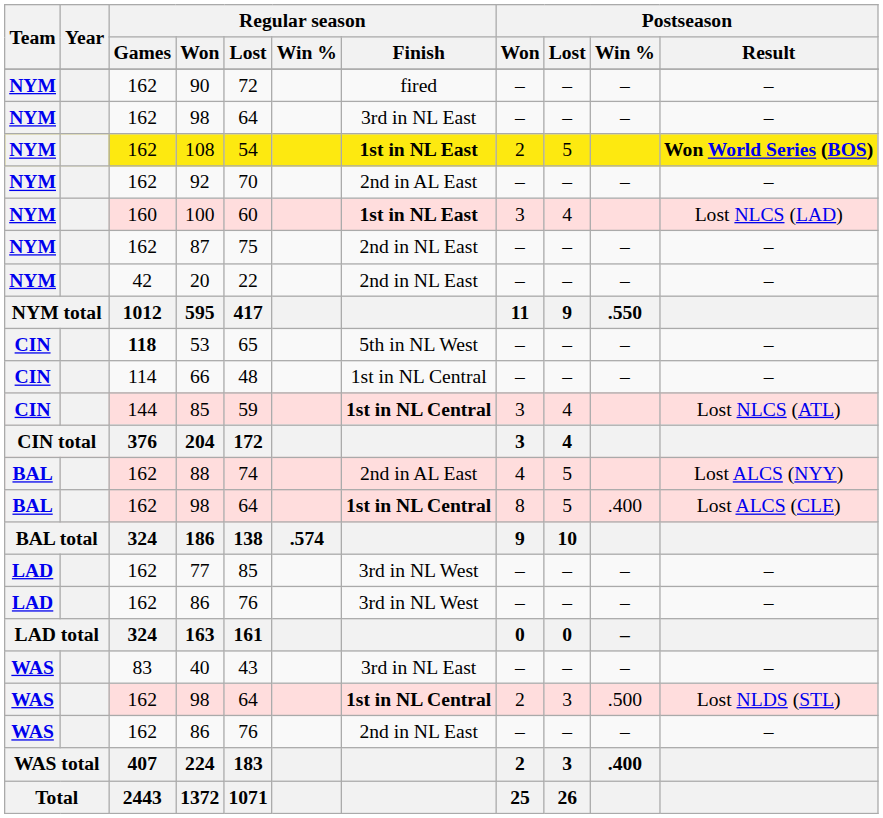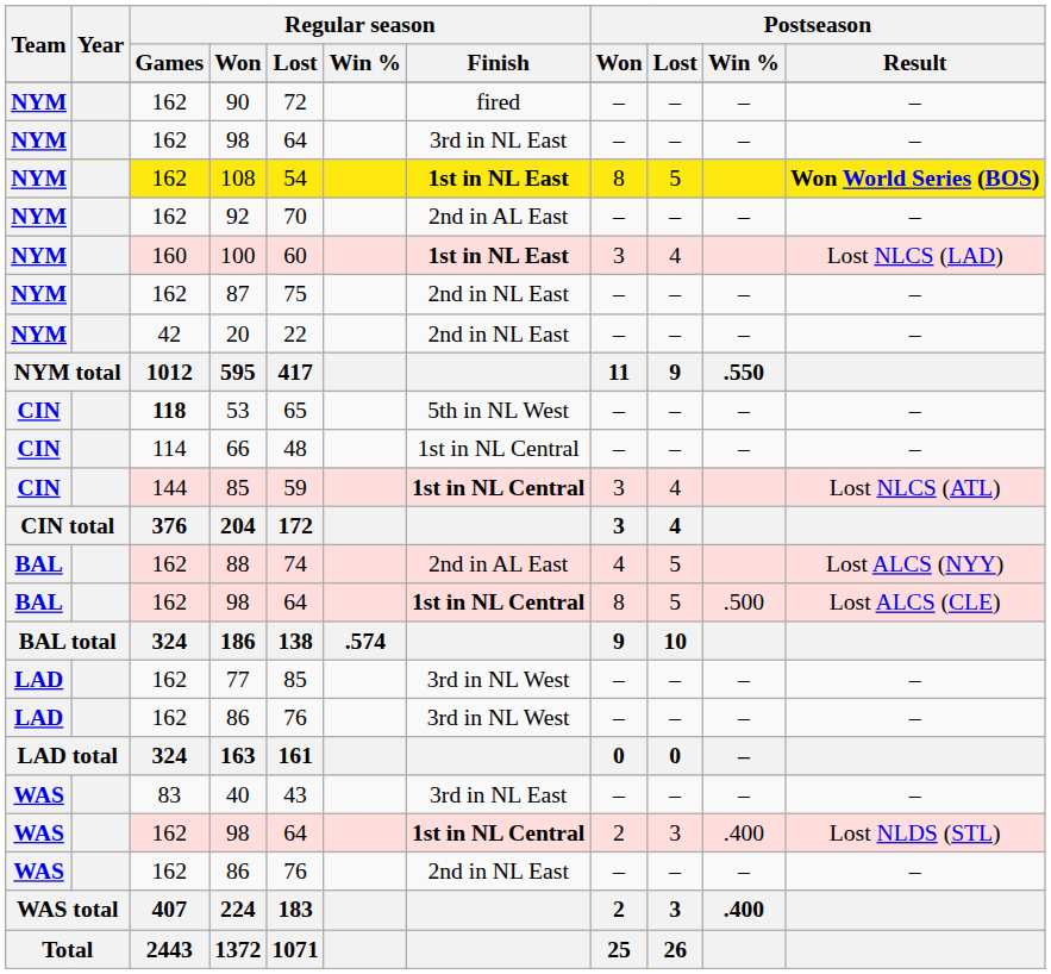108 | Postseason / Won: 2 -> 8
BAL / 98 | Postseason / Win %: .400 -> .500
WAS / 98 | Postseason / Win %: .500 -> .400
